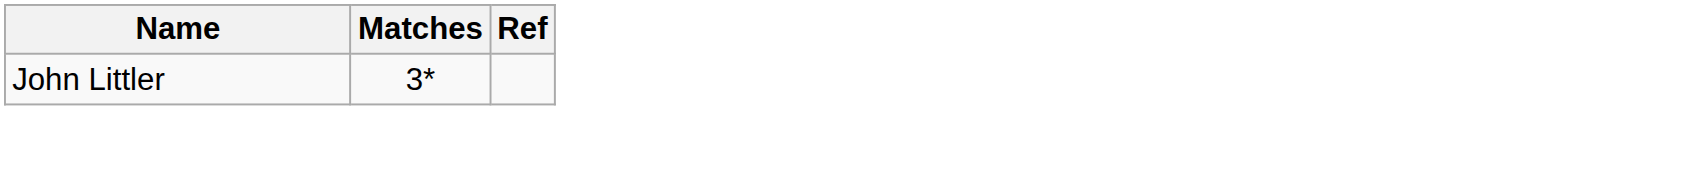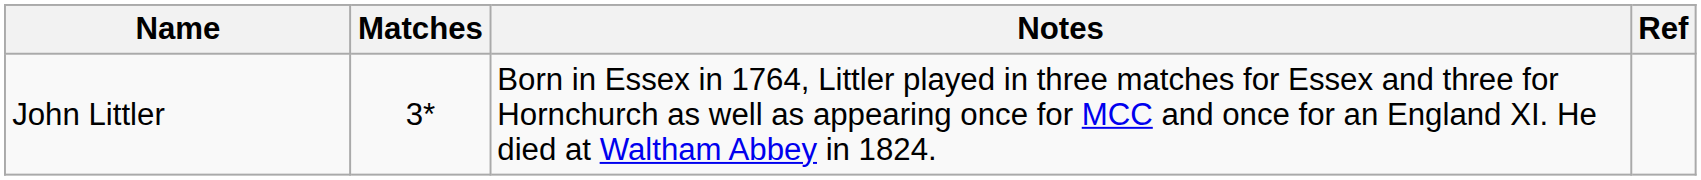+ column: Notes | Born in Essex in 1764, Littler played in three matches for Essex and three for Hornchurch as well as appearing once for MCC and once for an England XI. He died at Waltham Abbey in 1824.
